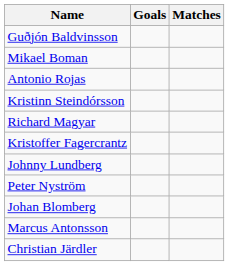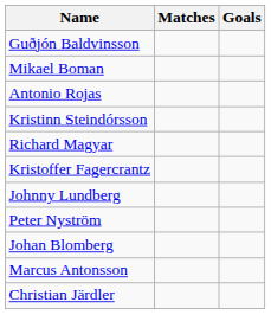columns swapped: Matches <-> Goals
